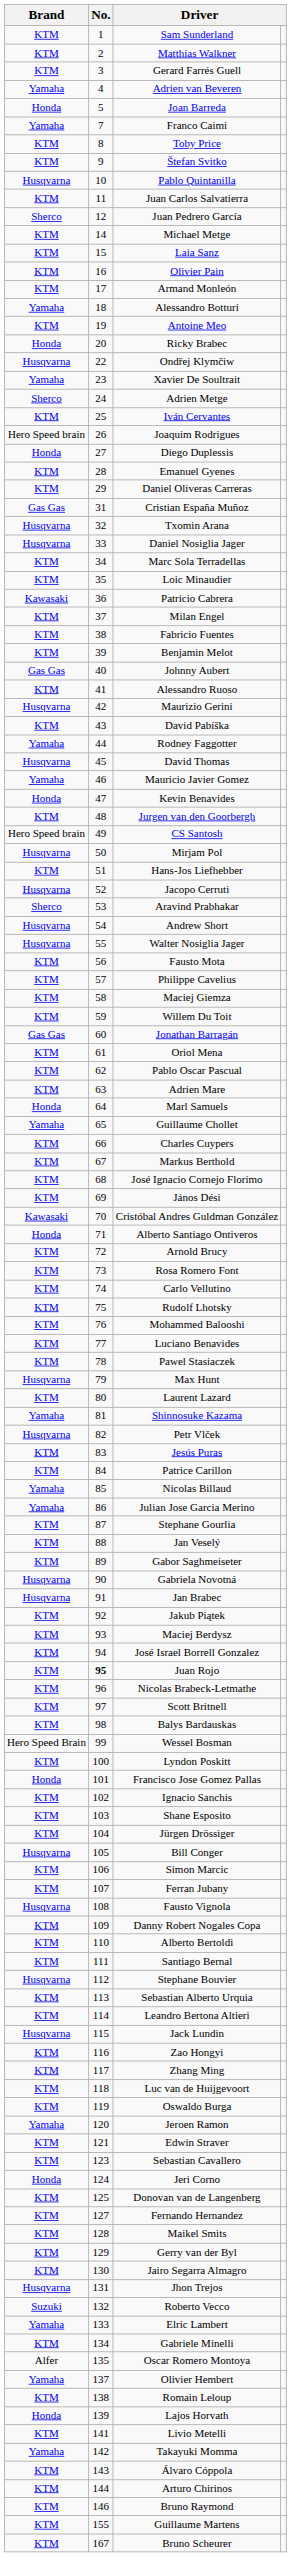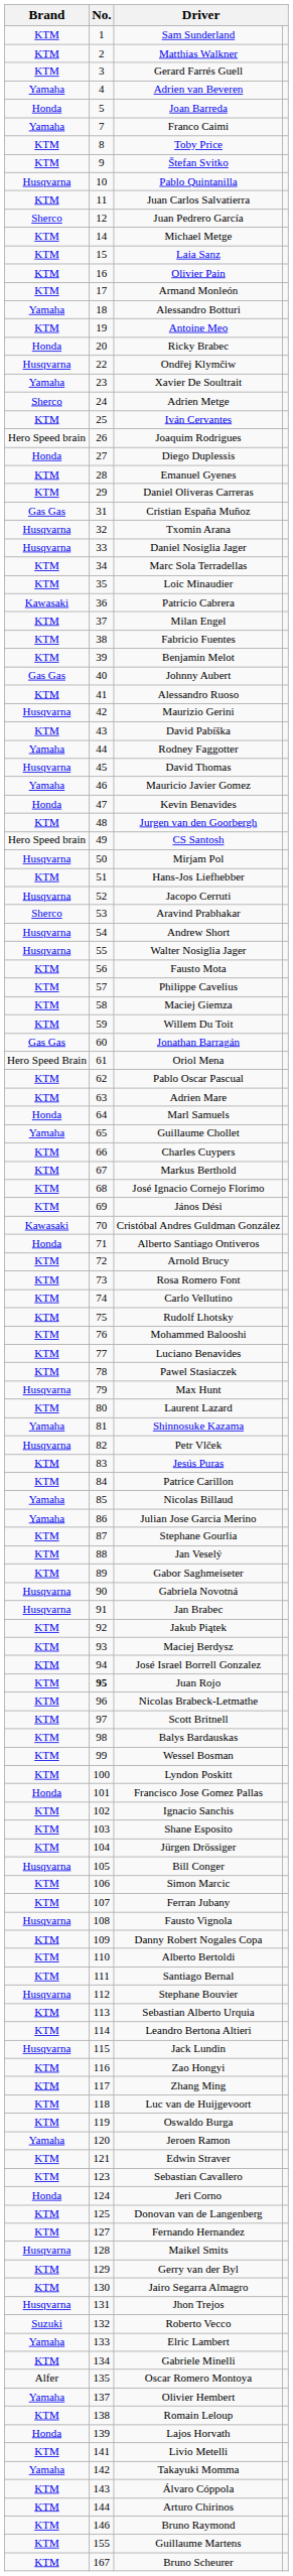Oriol Mena | Brand: KTM -> Hero Speed Brain
Wessel Bosman | Brand: Hero Speed Brain -> KTM
Maikel Smits | Brand: KTM -> Husqvarna
